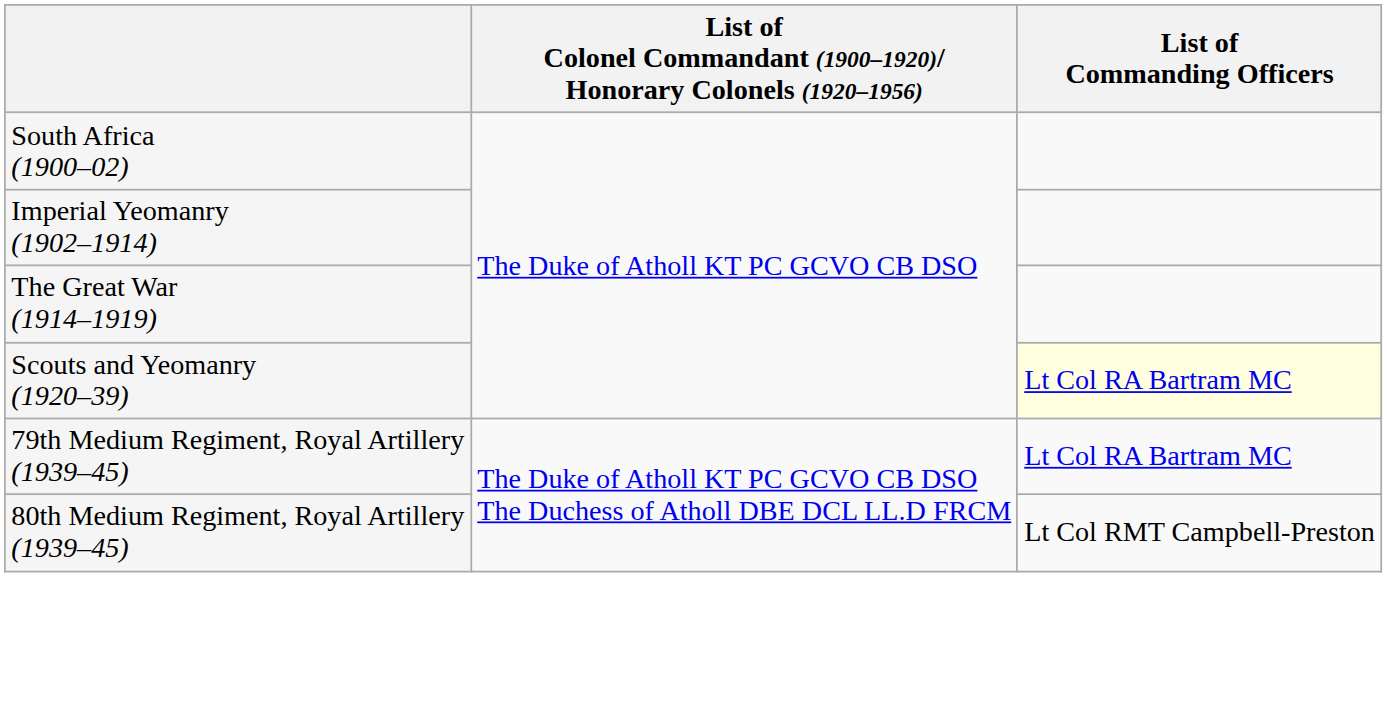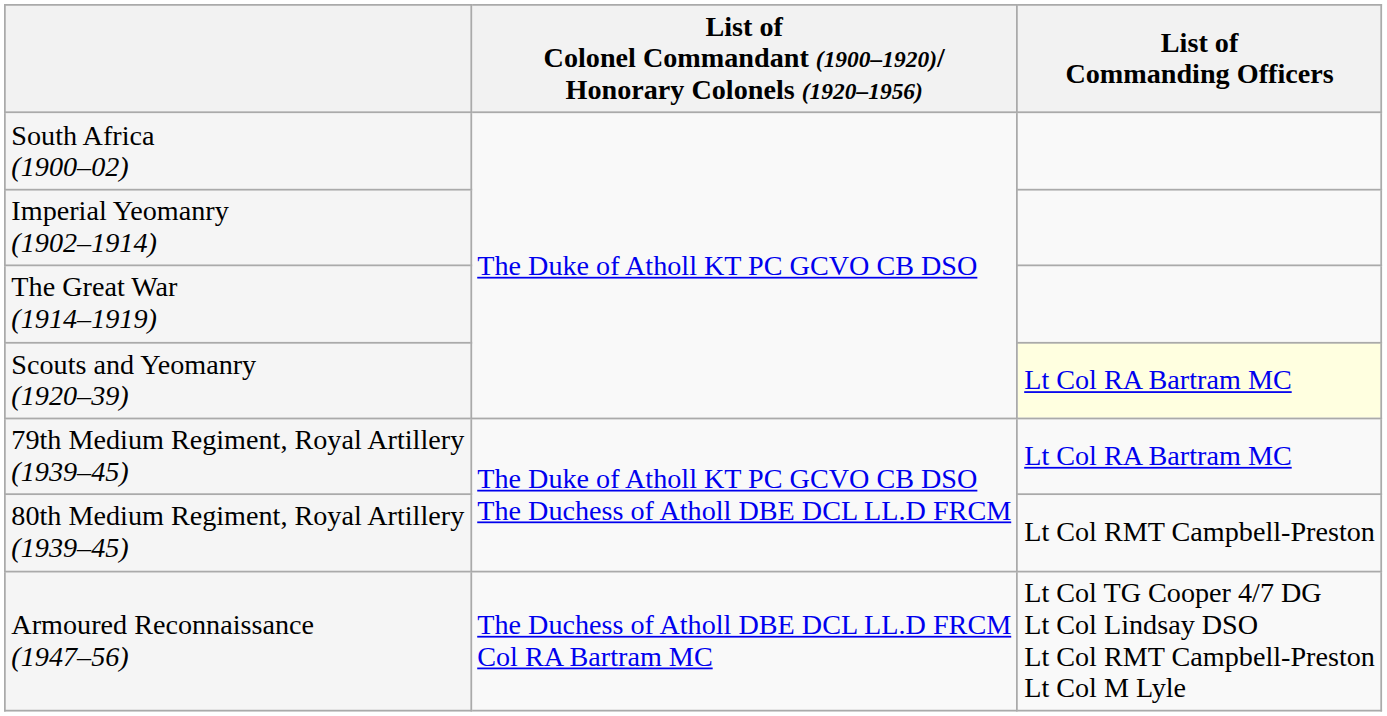+ row: Armoured Reconnaissance (1947–56) | The Duchess of Atholl DBE DCL LL.D FRCM Col RA Bartram MC | Lt Col TG Cooper 4/7 DG Lt Col Lindsay DSO Lt Col RMT Campbell-Preston Lt Col M Lyle
